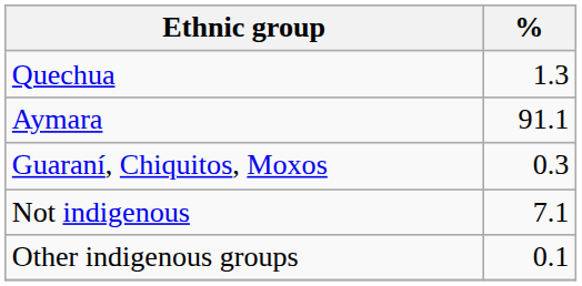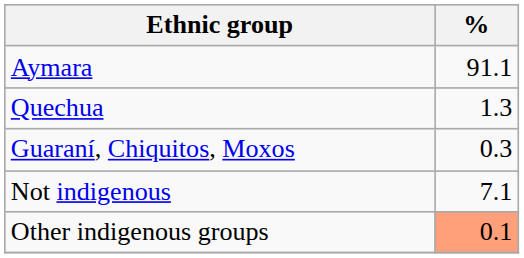rows swapped: Quechua <-> Aymara
Other indigenous groups | %: no background -> lightsalmon background
